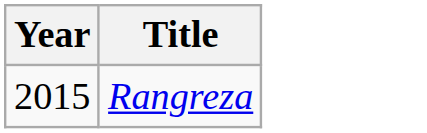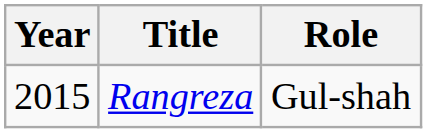+ column: Role | Gul-shah
